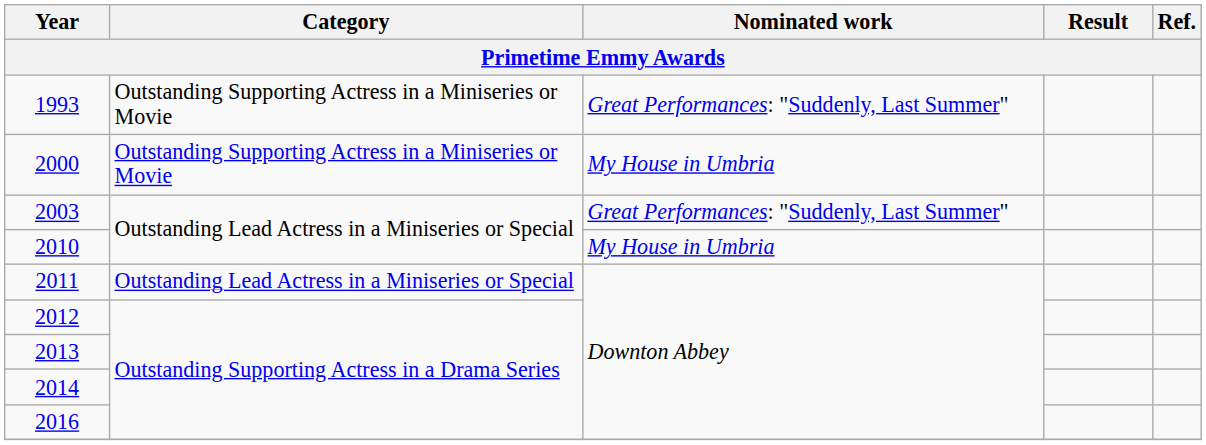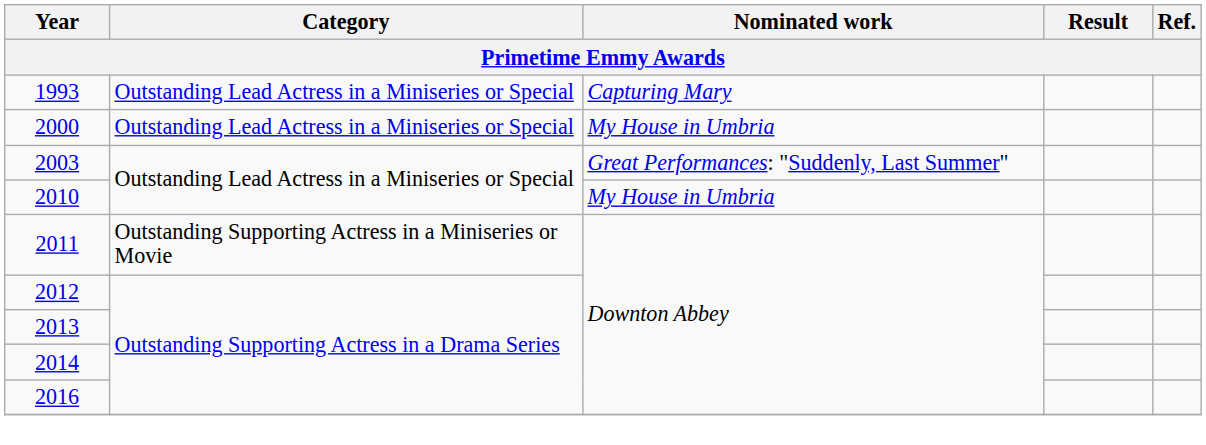1993 | Category: Outstanding Supporting Actress in a Miniseries or Movie -> Outstanding Lead Actress in a Miniseries or Special
1993 | Nominated work: Great Performances: "Suddenly, Last Summer" -> Capturing Mary
2000 | Category: Outstanding Supporting Actress in a Miniseries or Movie -> Outstanding Lead Actress in a Miniseries or Special
2011 | Category: Outstanding Lead Actress in a Miniseries or Special -> Outstanding Supporting Actress in a Miniseries or Movie
